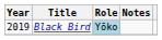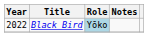Black Bird | Year: 2019 -> 2022
